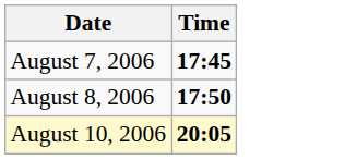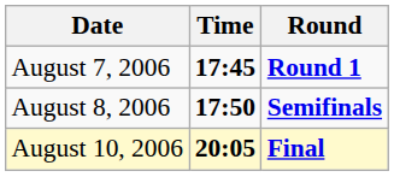+ column: Round | Round 1 | Semifinals | Final
